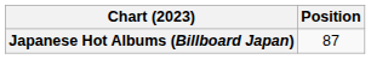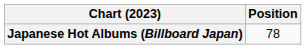Japanese Hot Albums (Billboard Japan) | Position: 87 -> 78
